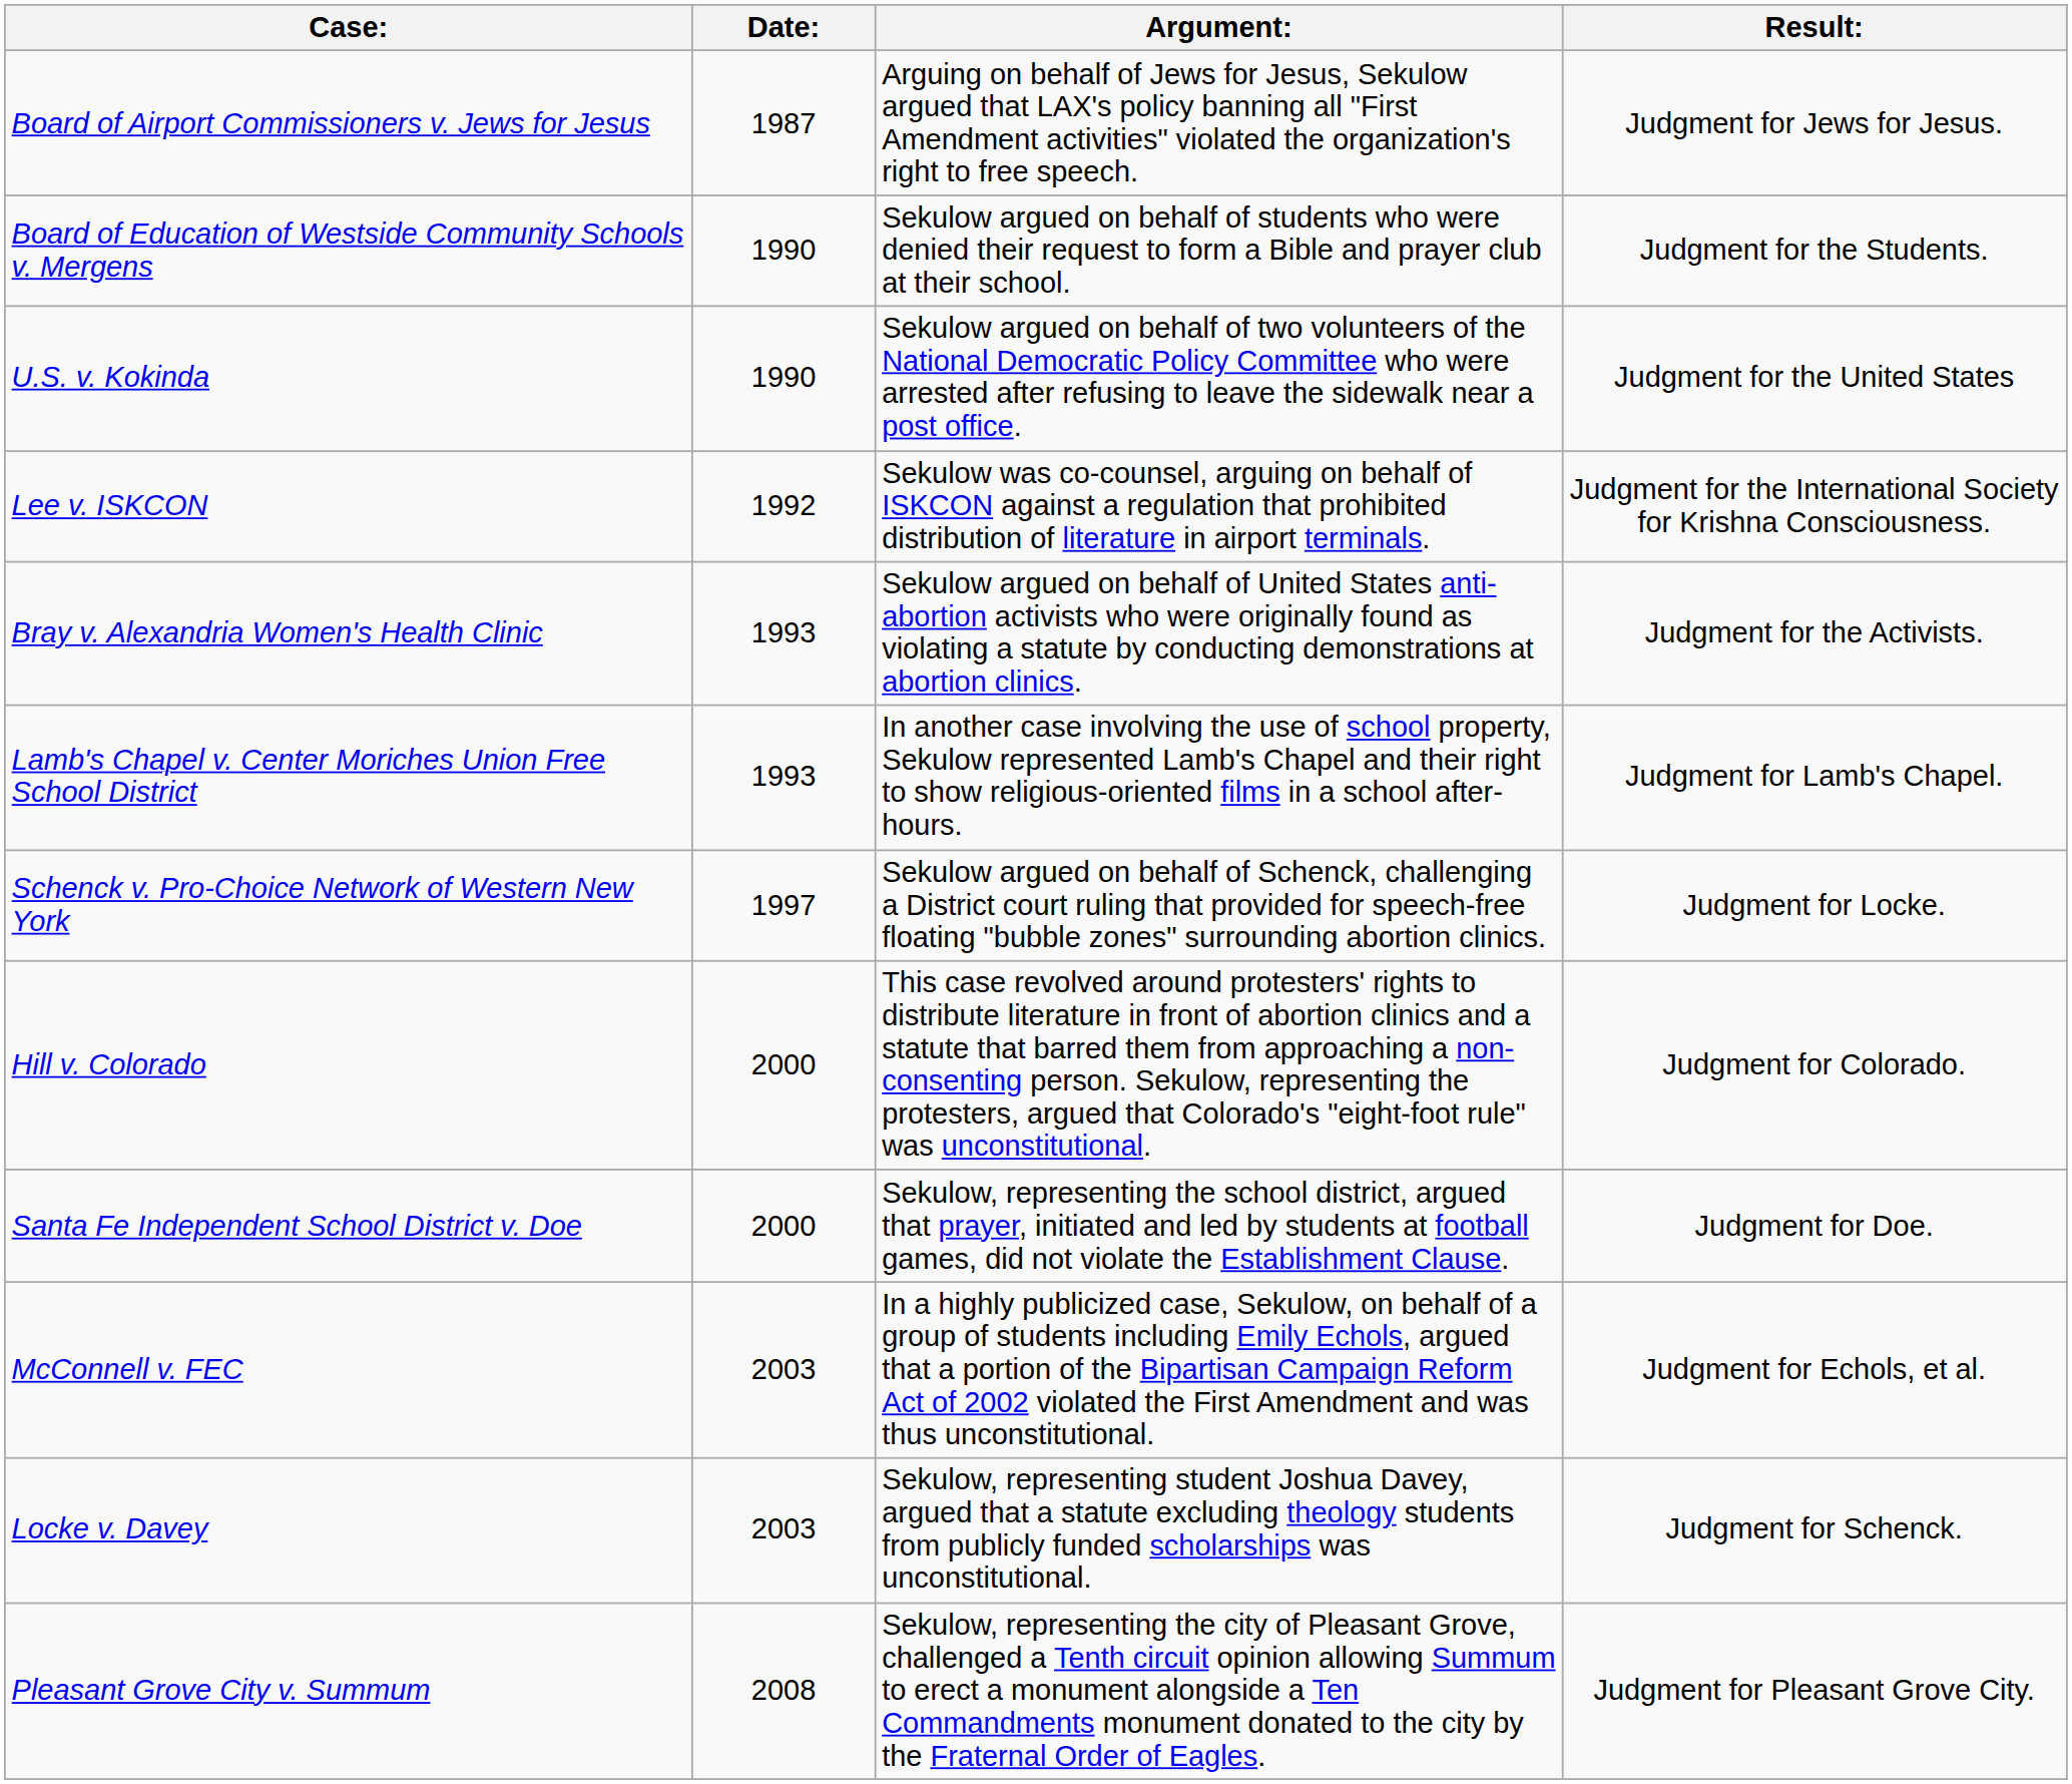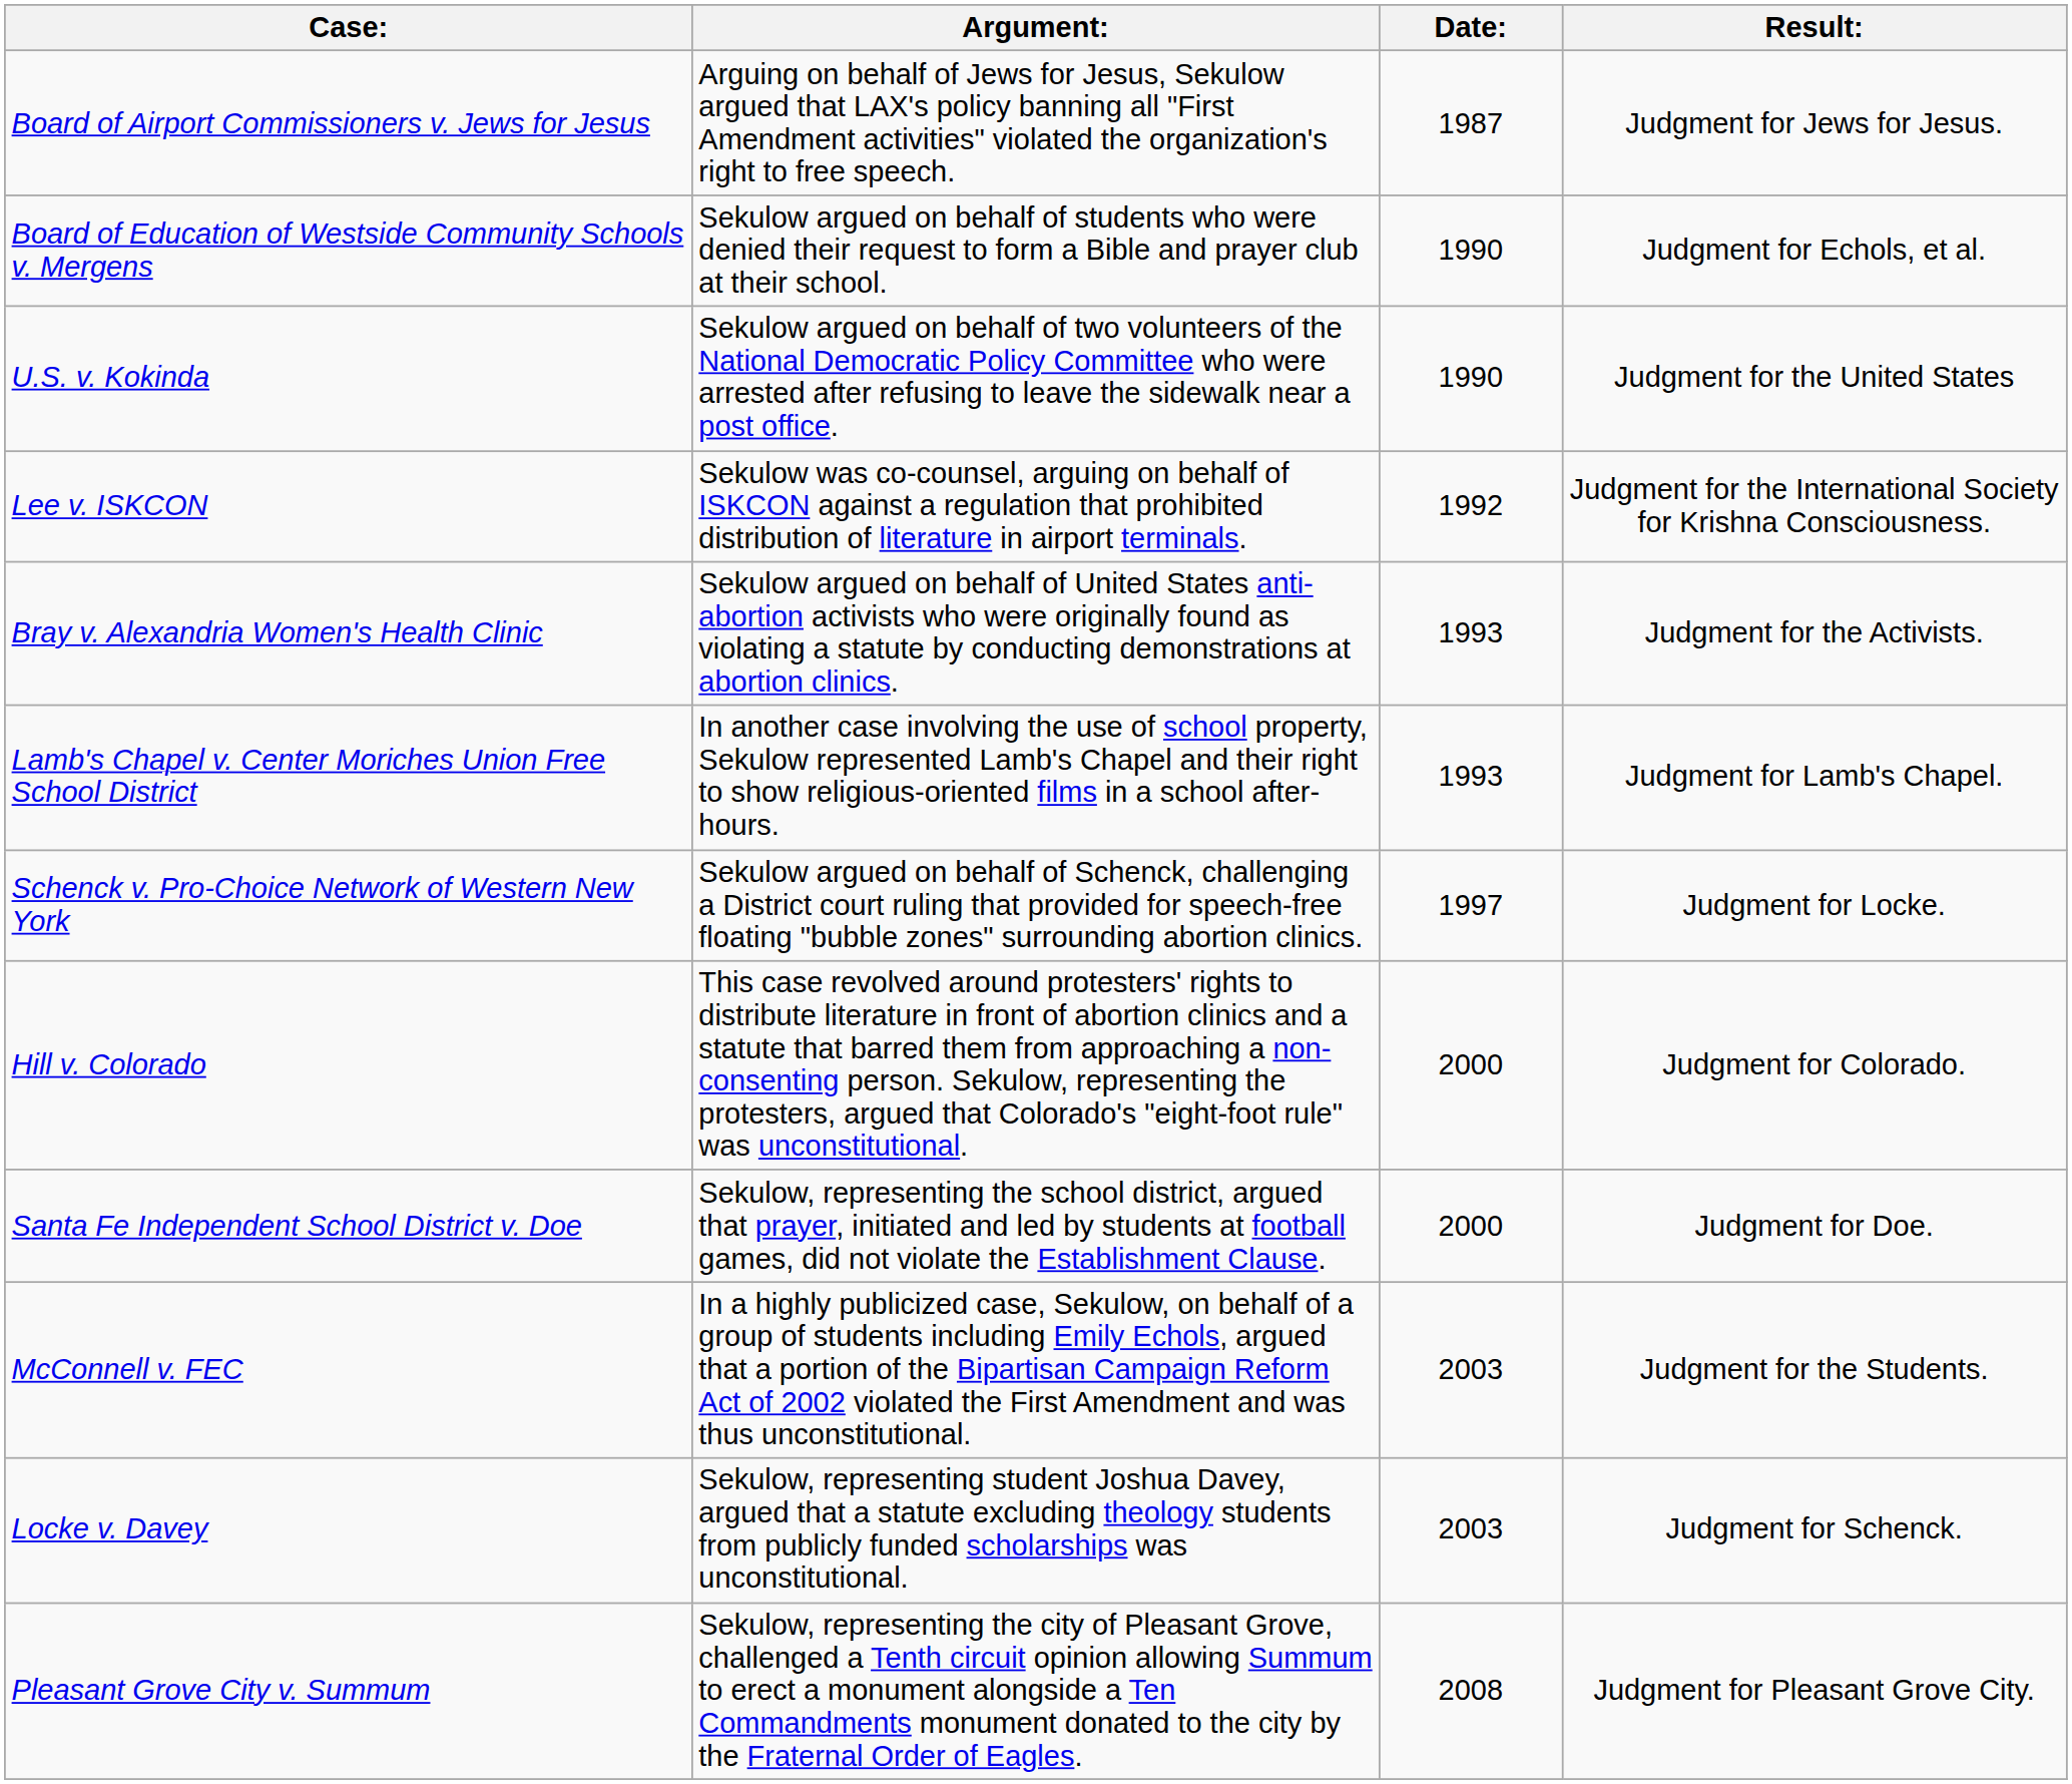columns swapped: Date: <-> Argument:
Board of Education of Westside Community Schools v. Mergens | Result:: Judgment for the Students. -> Judgment for Echols, et al.
McConnell v. FEC | Result:: Judgment for Echols, et al. -> Judgment for the Students.
